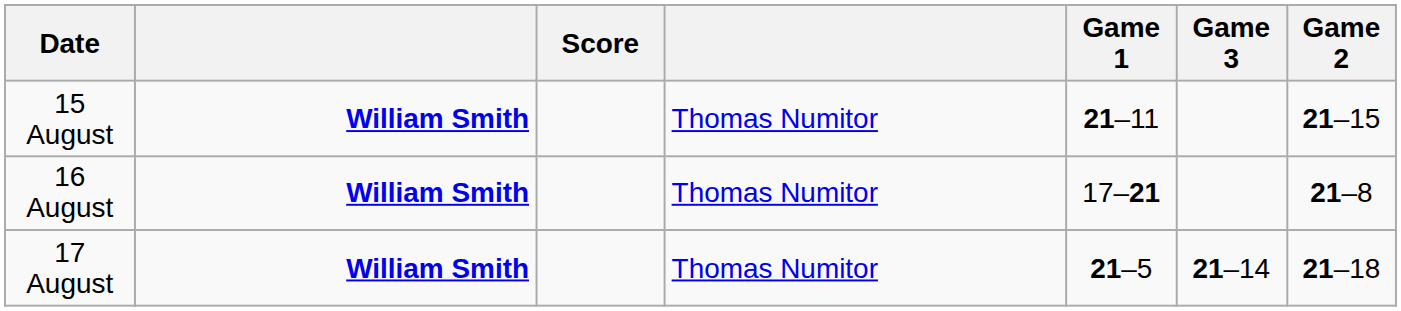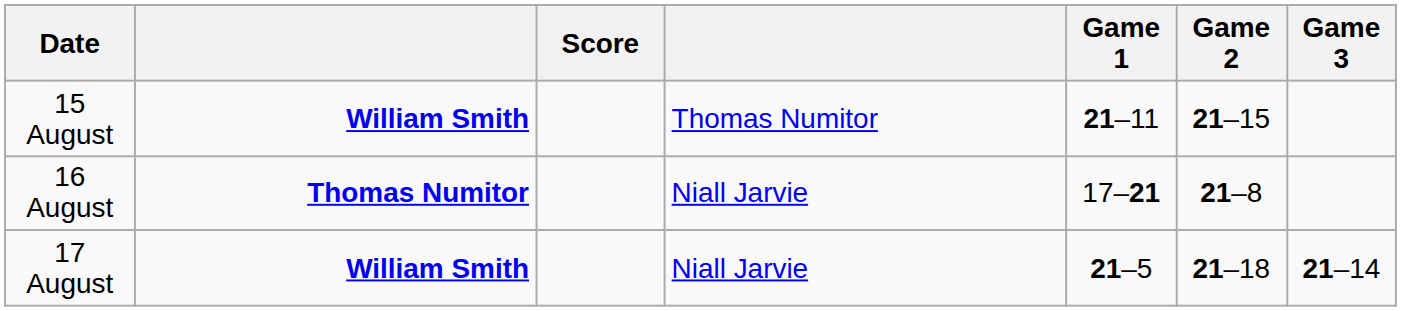columns swapped: Game 2 <-> Game 3
16 August | column 2: William Smith -> Thomas Numitor
16 August | column 4: Thomas Numitor -> Niall Jarvie
17 August | column 4: Thomas Numitor -> Niall Jarvie
